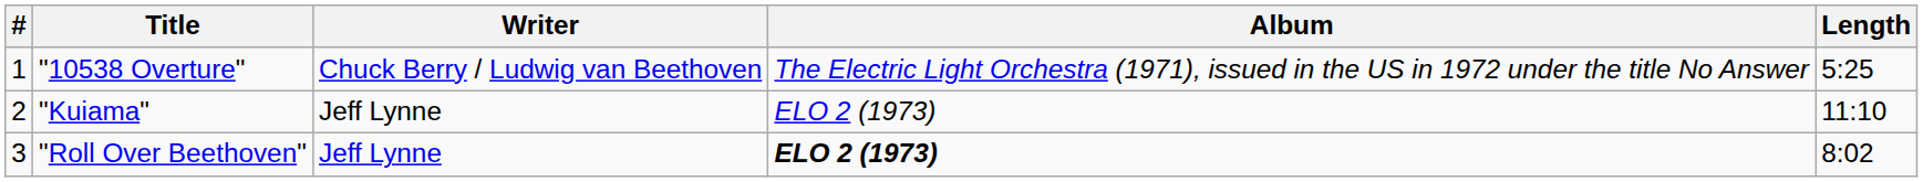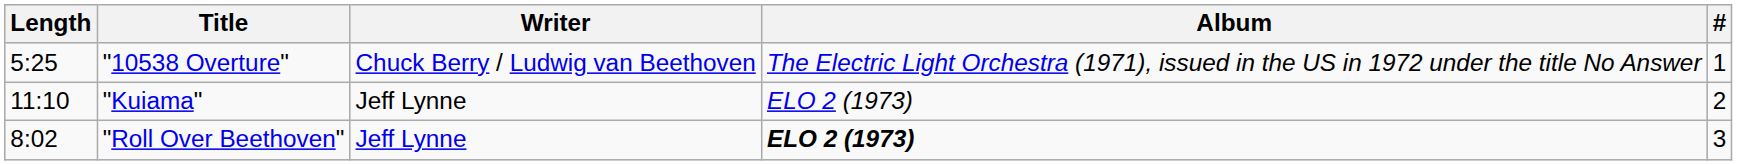columns swapped: # <-> Length
